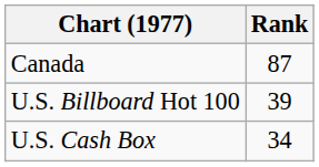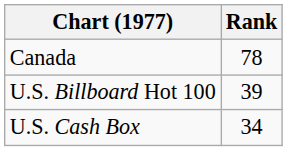Canada | Rank: 87 -> 78
